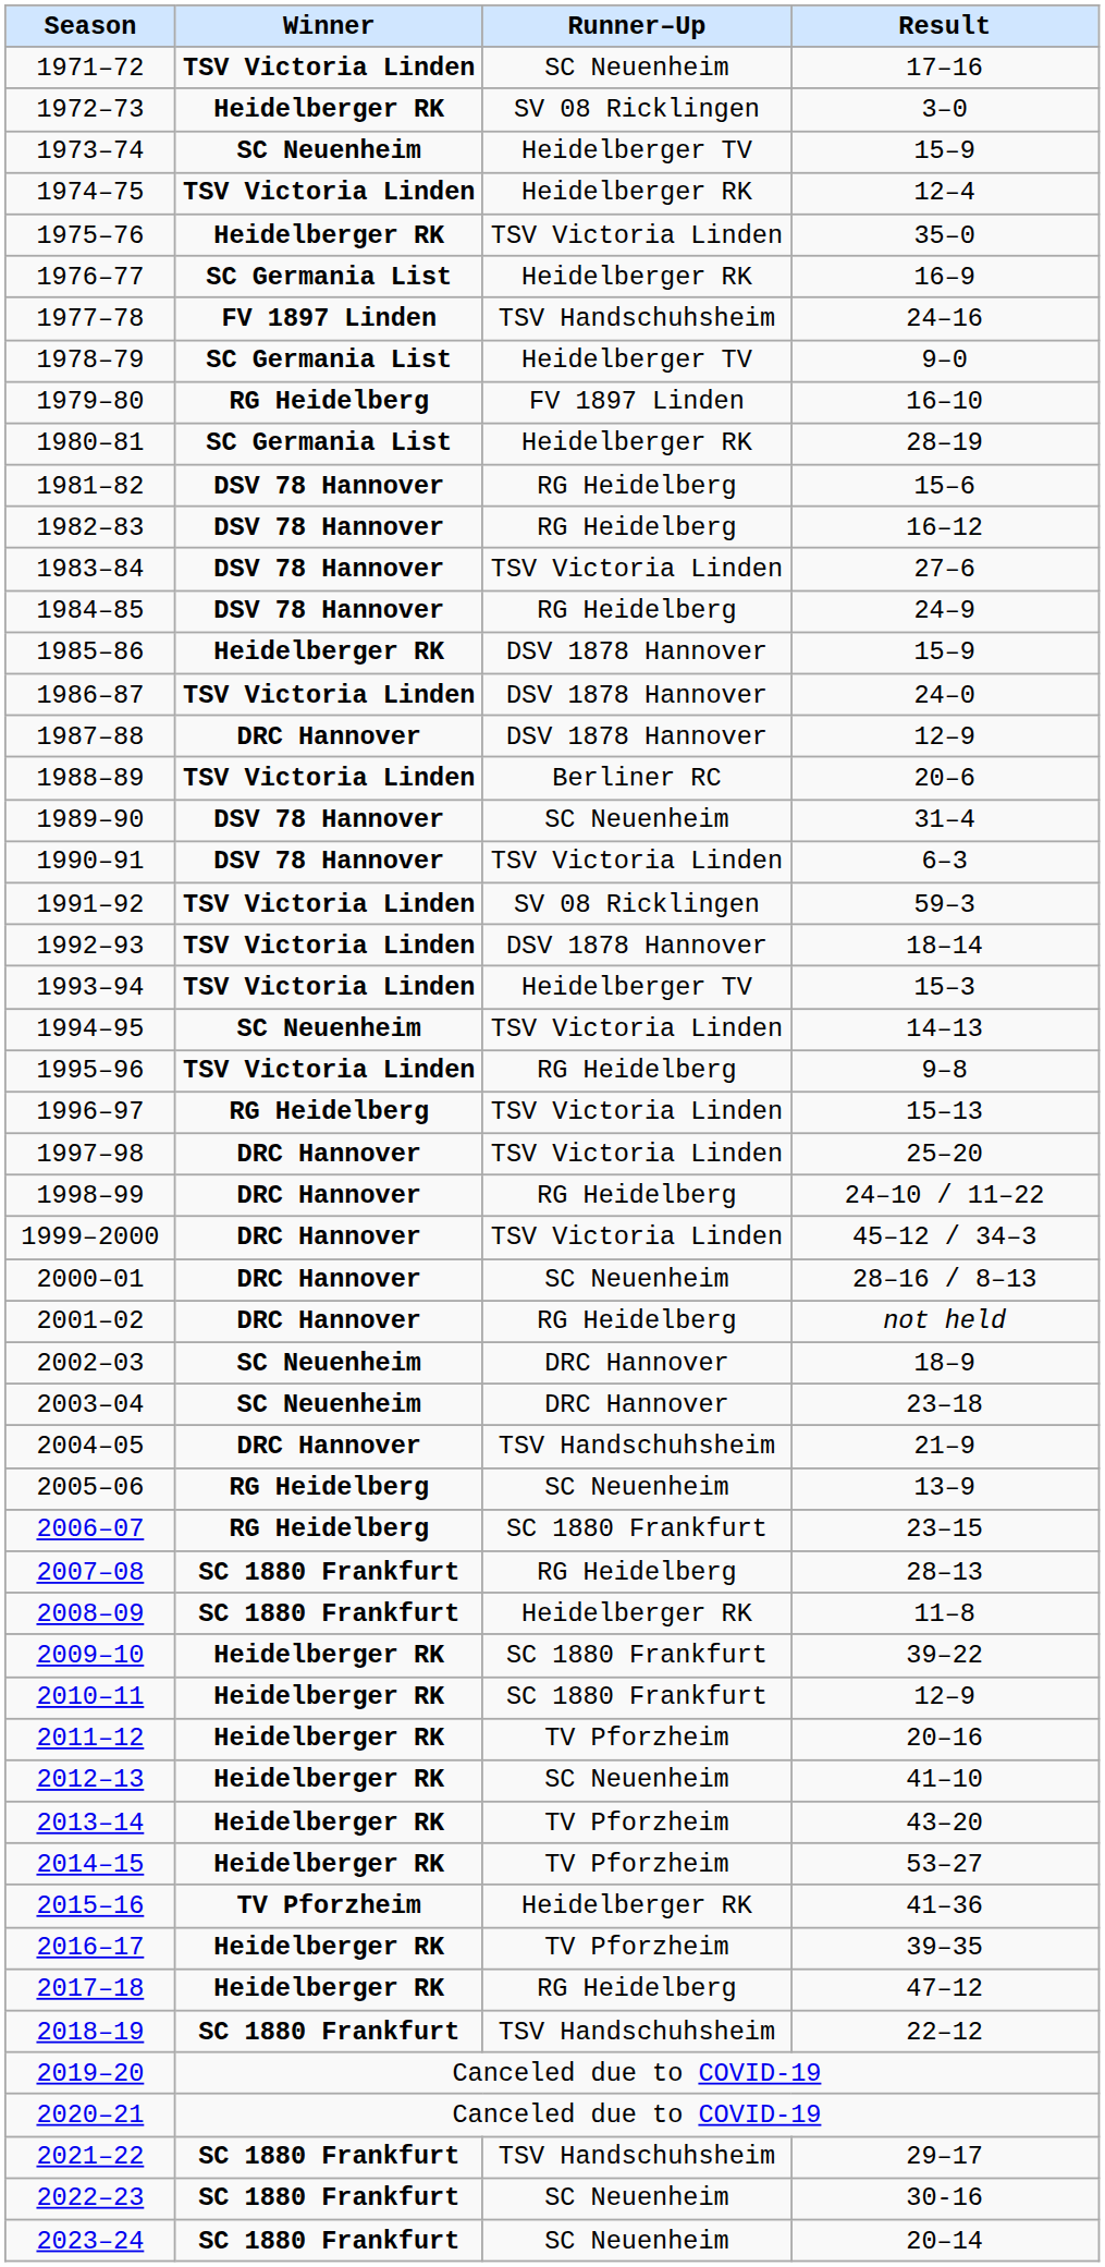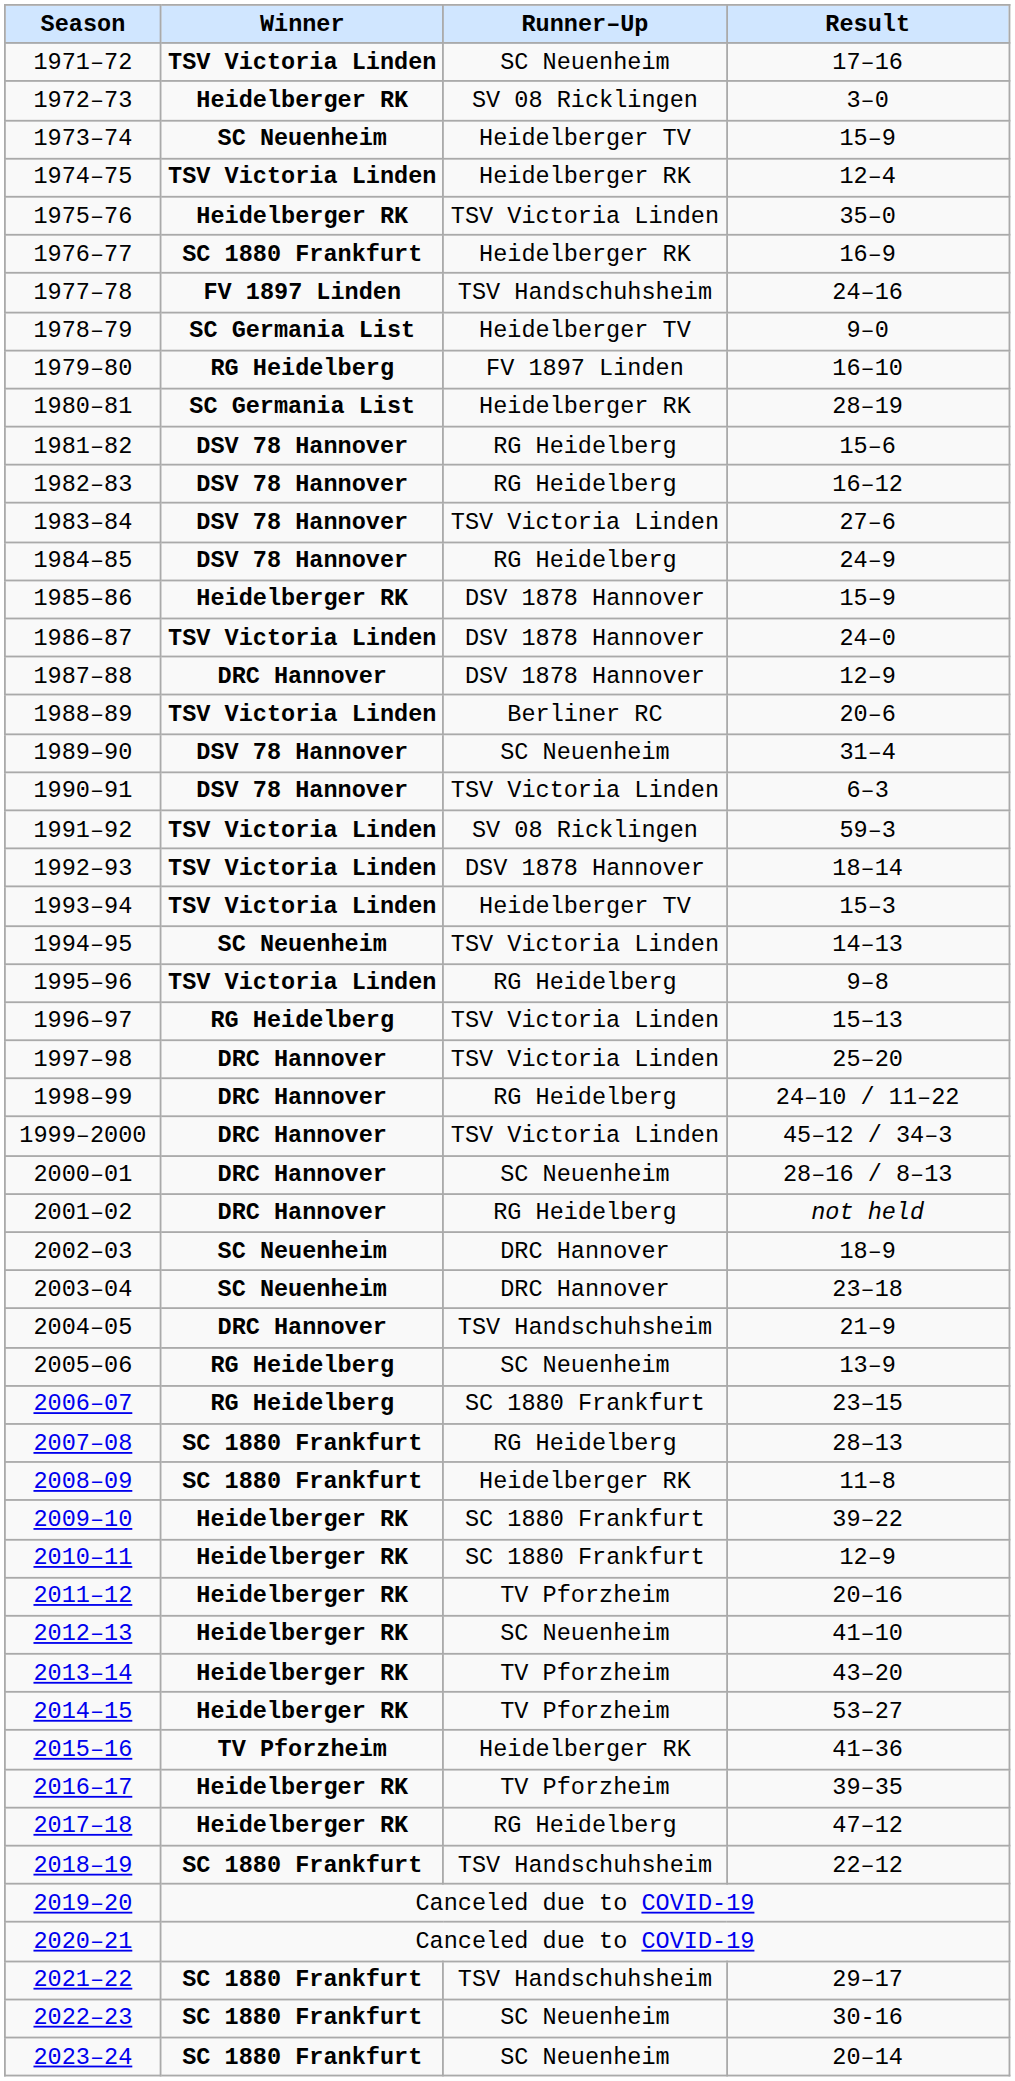1976–77 | Winner: SC Germania List -> SC 1880 Frankfurt
